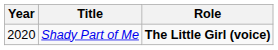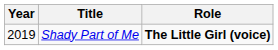Shady Part of Me | Year: 2020 -> 2019
